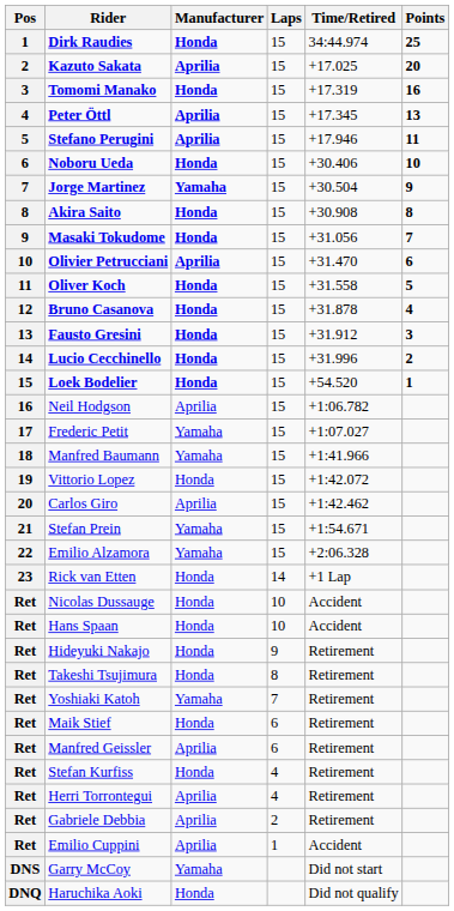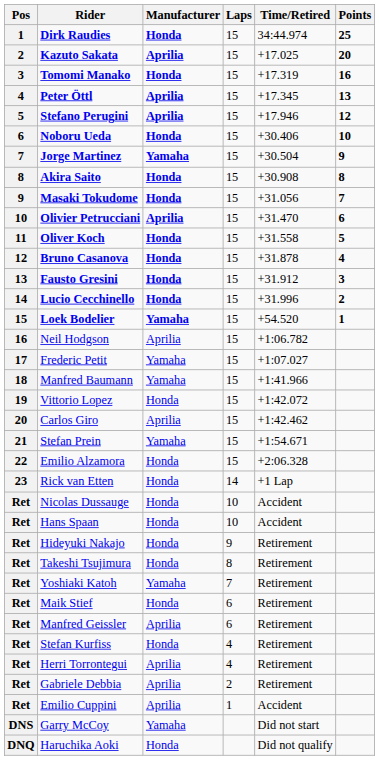Stefano Perugini | Points: 11 -> 12
Loek Bodelier | Manufacturer: Honda -> Yamaha
Emilio Alzamora | Manufacturer: Yamaha -> Honda
